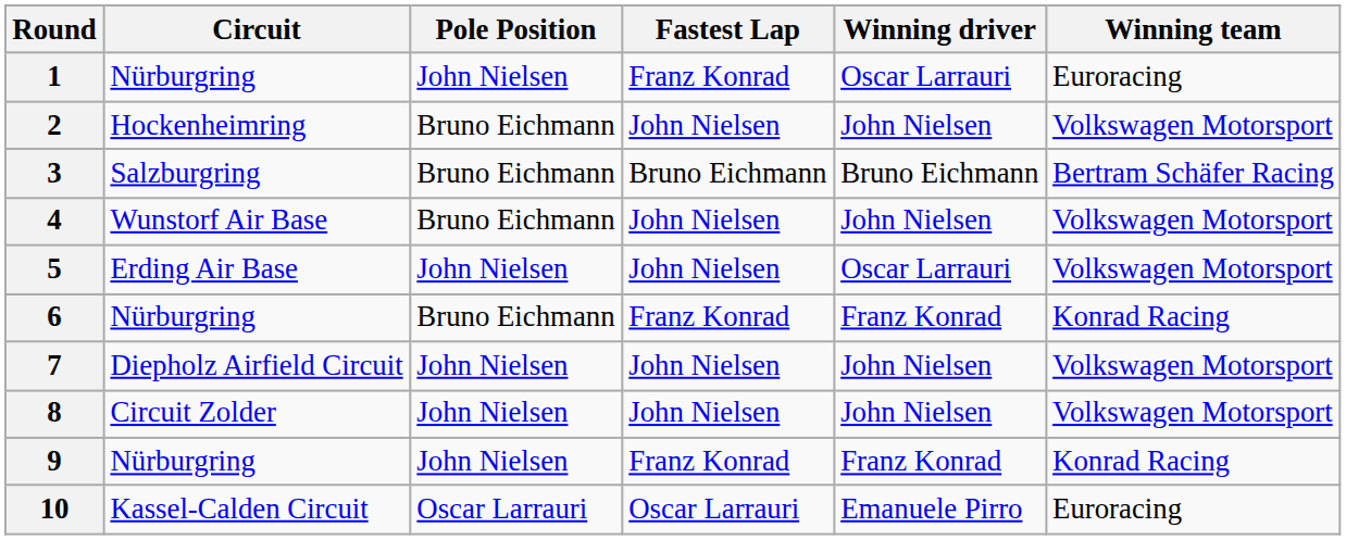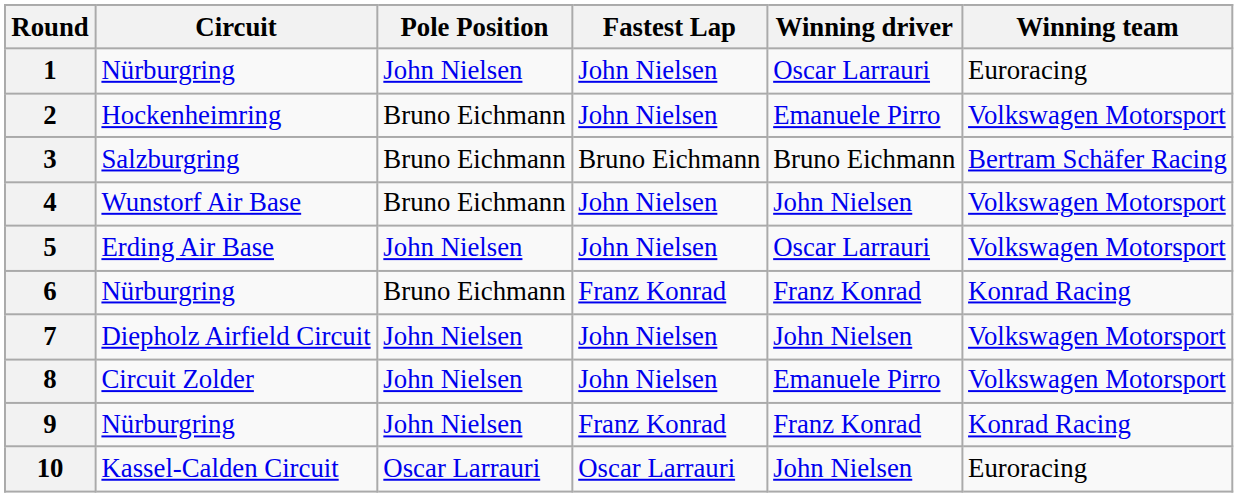1 | Fastest Lap: Franz Konrad -> John Nielsen
2 | Winning driver: John Nielsen -> Emanuele Pirro
8 | Winning driver: John Nielsen -> Emanuele Pirro
10 | Winning driver: Emanuele Pirro -> John Nielsen
